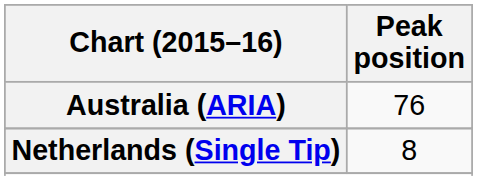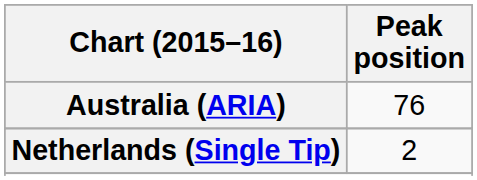Netherlands (Single Tip) | Peak position: 8 -> 2
